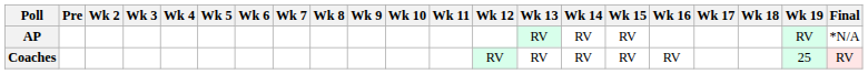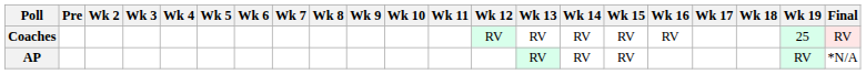rows swapped: AP <-> Coaches
